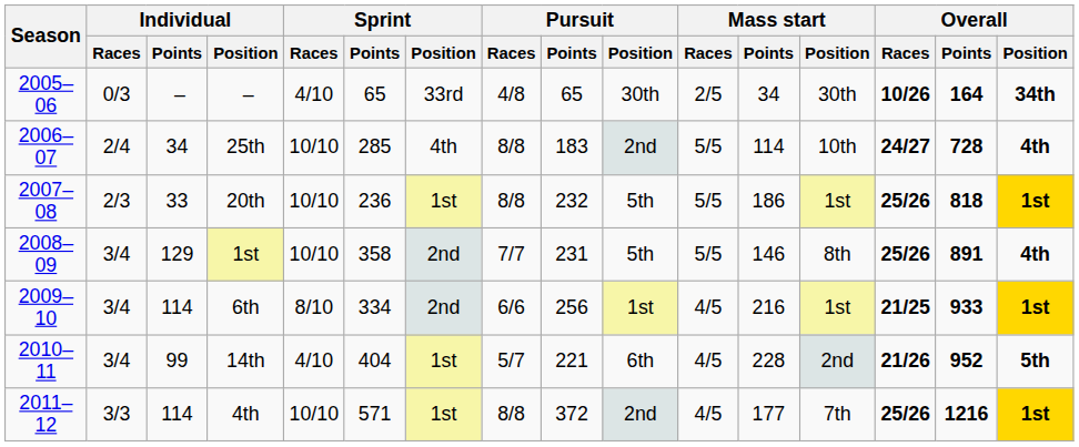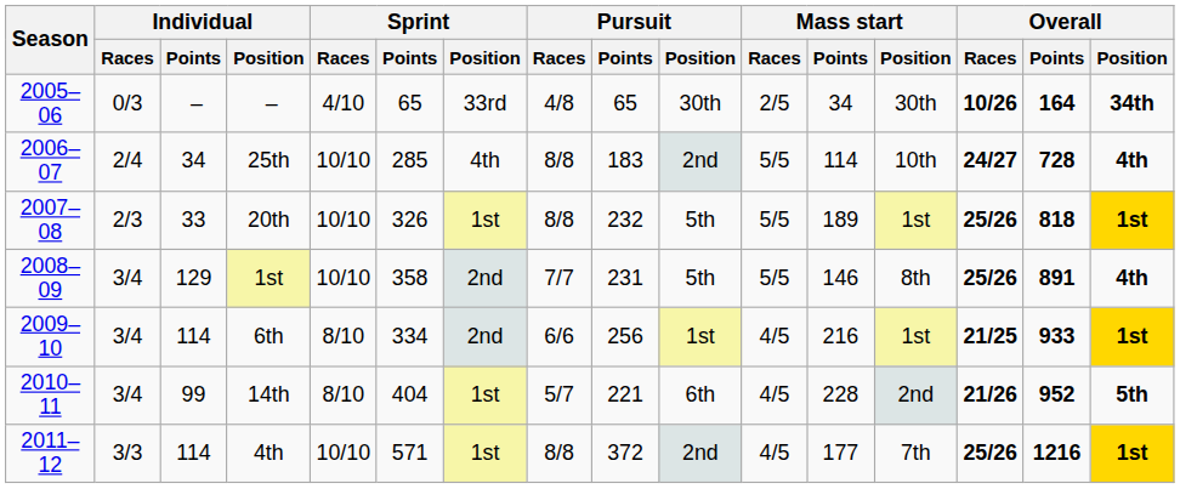20th | Sprint / Points: 236 -> 326
20th | Mass start / Points: 186 -> 189
14th | Sprint / Races: 4/10 -> 8/10
